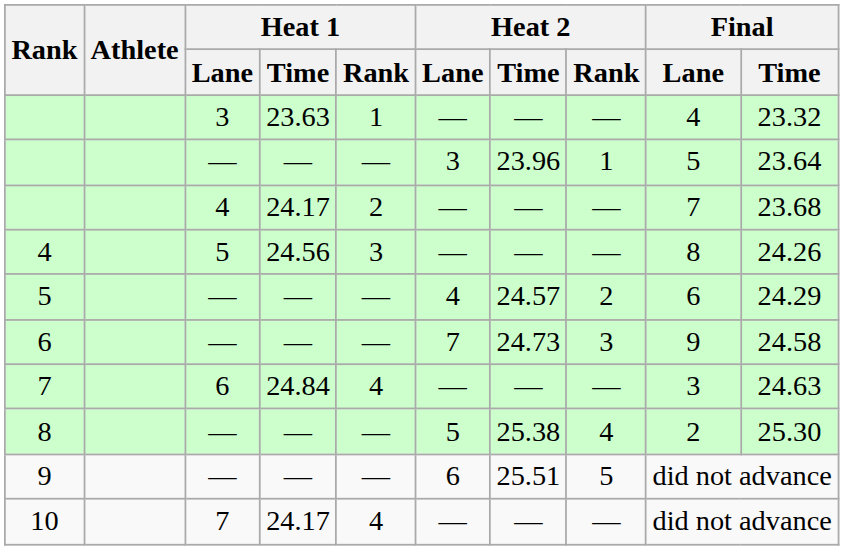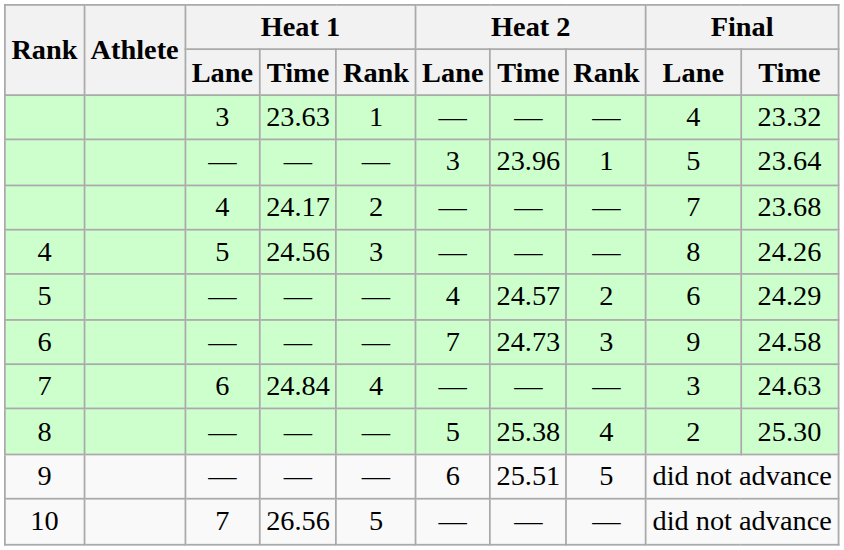10 | Heat 1 / Time: 24.17 -> 26.56
10 | Heat 1 / Rank: 4 -> 5
